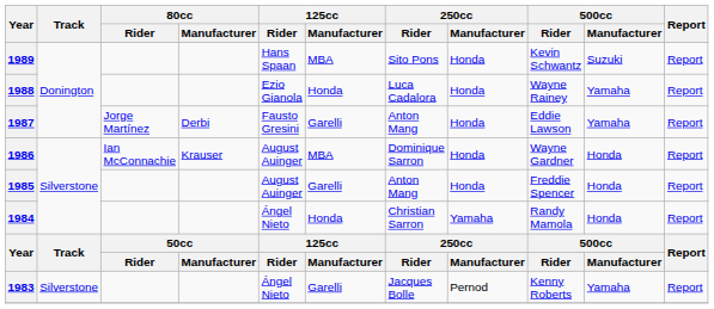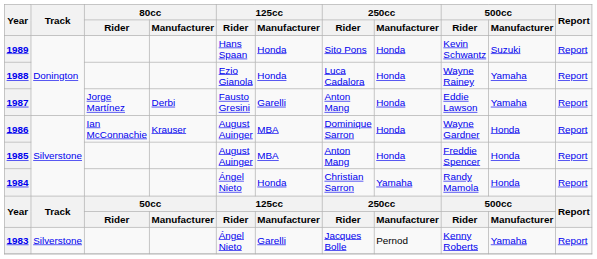1989 | 125cc / Manufacturer: MBA -> Honda
1985 | 125cc / Manufacturer: Garelli -> MBA
